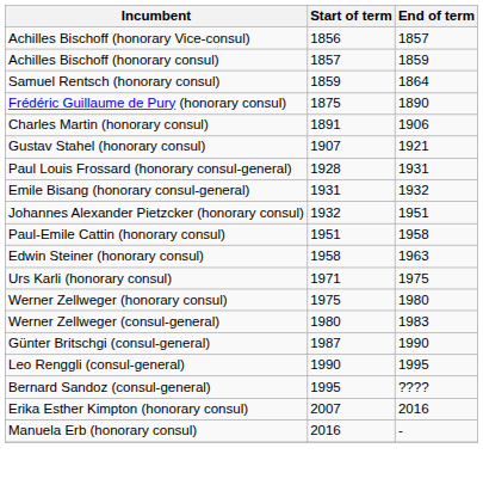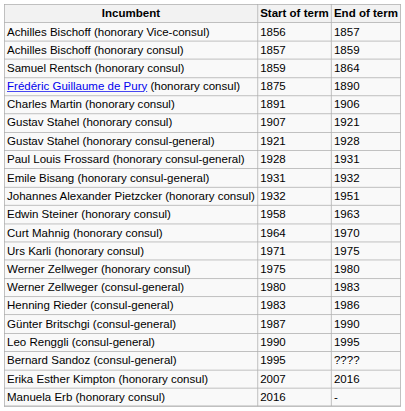+ row: Gustav Stahel (honorary consul-general) | 1921 | 1928
- row: Paul-Emile Cattin (honorary consul) | 1951 | 1958
+ row: Curt Mahnig (honorary consul) | 1964 | 1970
+ row: Henning Rieder (consul-general) | 1983 | 1986
